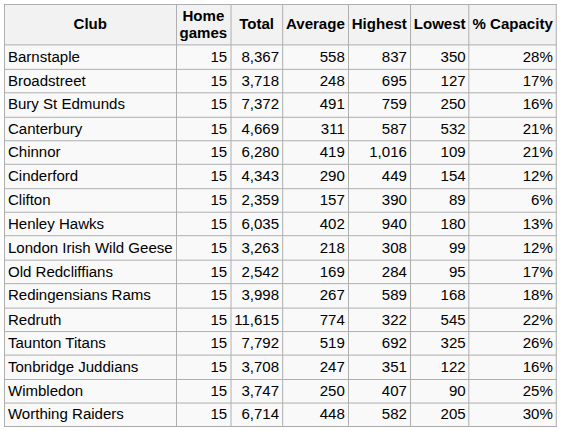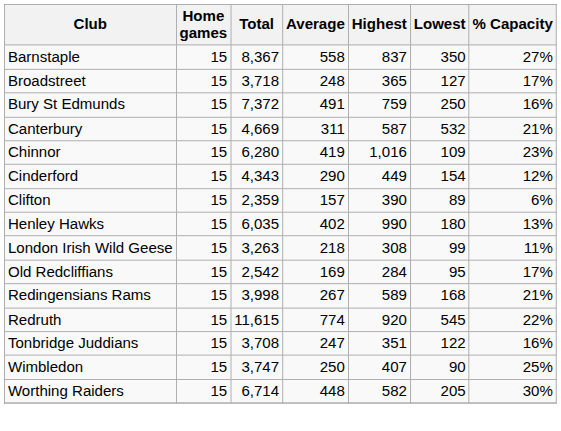Barnstaple | % Capacity: 28% -> 27%
Broadstreet | Highest: 695 -> 365
Chinnor | % Capacity: 21% -> 23%
Henley Hawks | Highest: 940 -> 990
London Irish Wild Geese | % Capacity: 12% -> 11%
Redingensians Rams | % Capacity: 18% -> 21%
Redruth | Highest: 322 -> 920
- row: Taunton Titans | 15 | 7,792 | 519 | 692 | 325 | 26%
